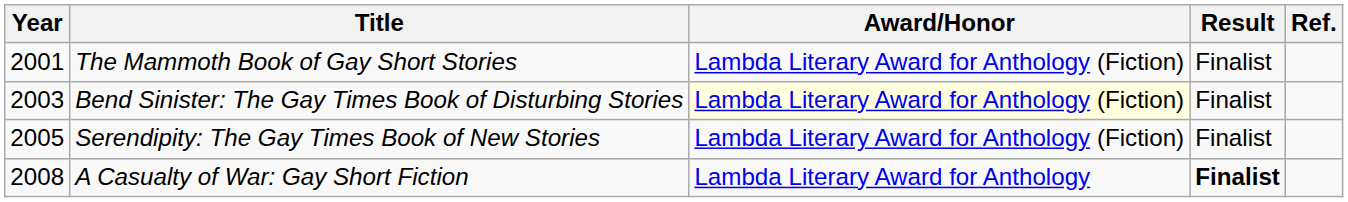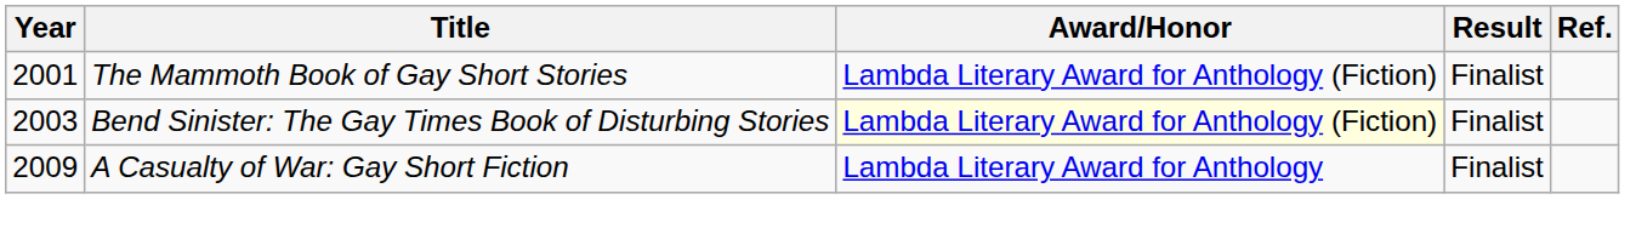- row: 2005 | Serendipity: The Gay Times Book of New Stories | Lambda Literary Award for Anthology (Fiction) | Finalist
A Casualty of War: Gay Short Fiction | Year: 2008 -> 2009
A Casualty of War: Gay Short Fiction | Result: bold -> normal
